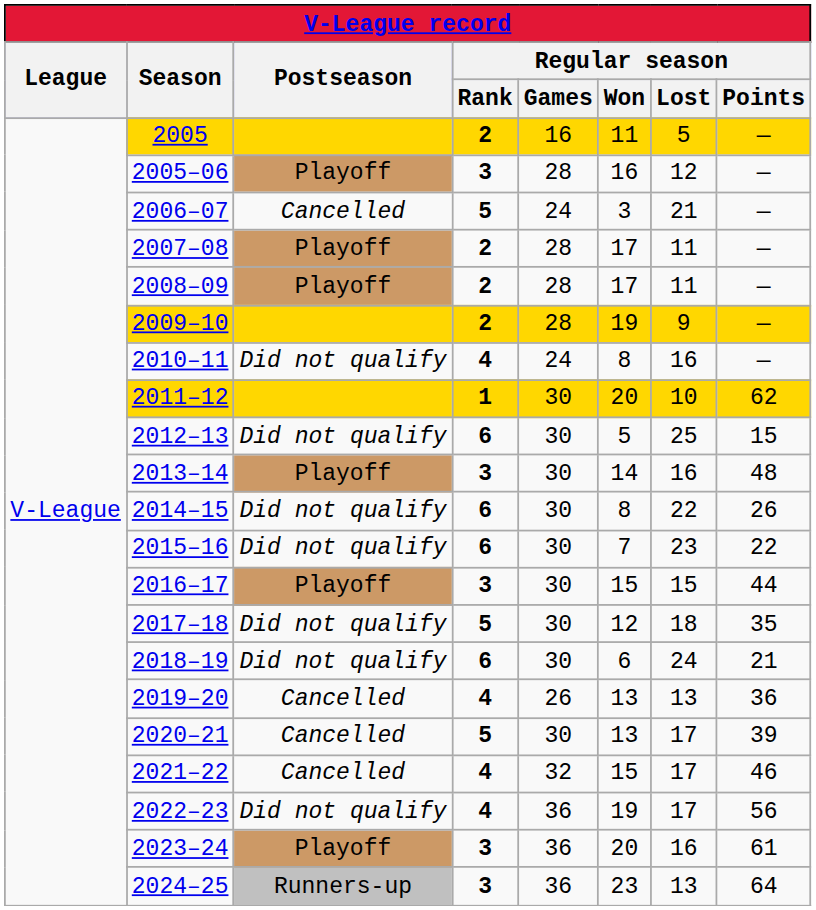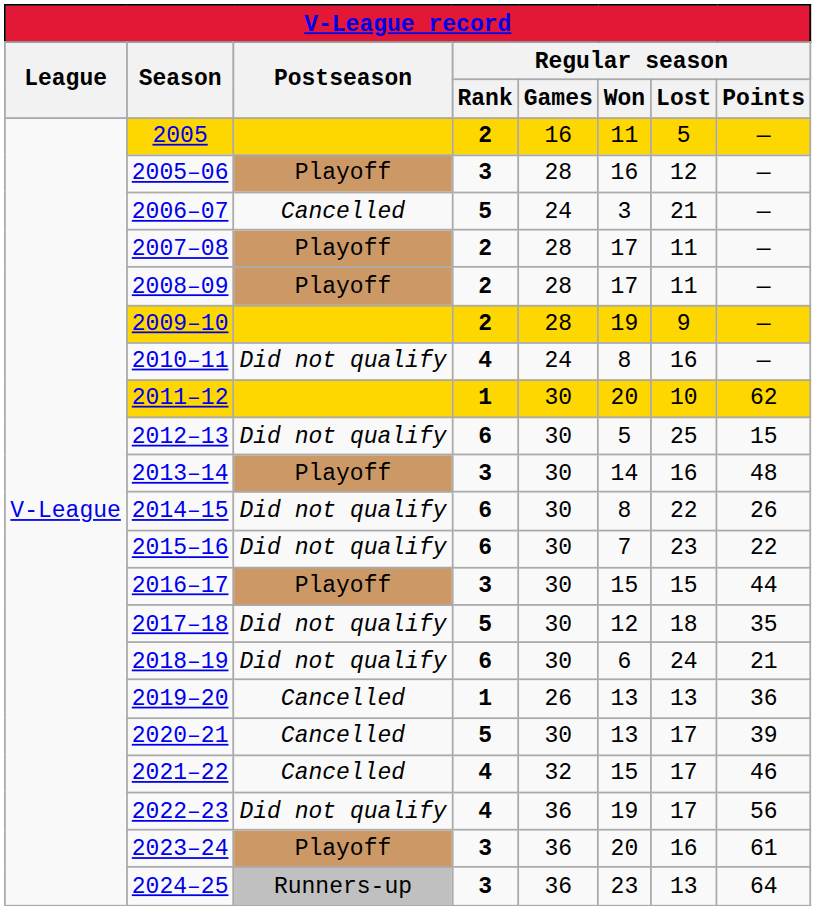2019–20 | Regular season / Rank: 4 -> 1
